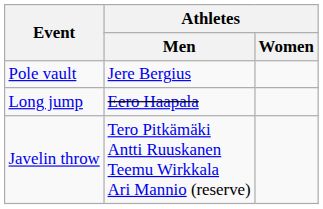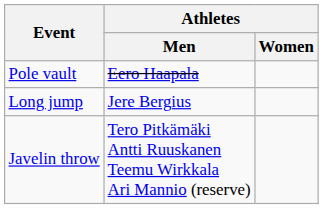Pole vault | Athletes / Men: Jere Bergius -> Eero Haapala
Long jump | Athletes / Men: Eero Haapala -> Jere Bergius
